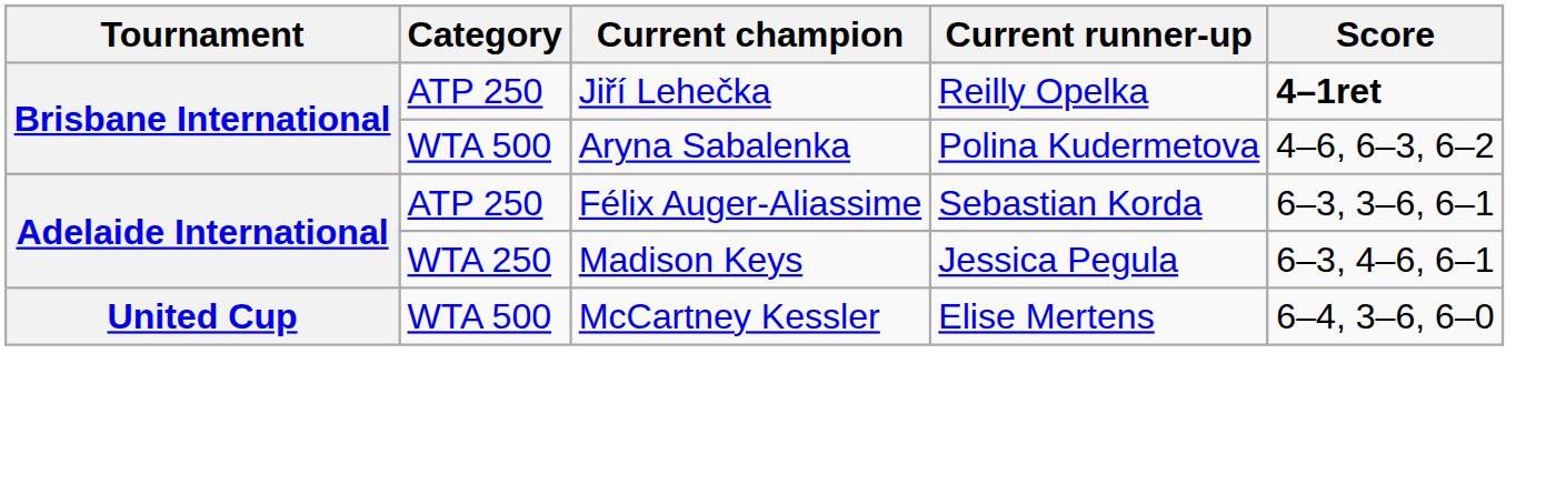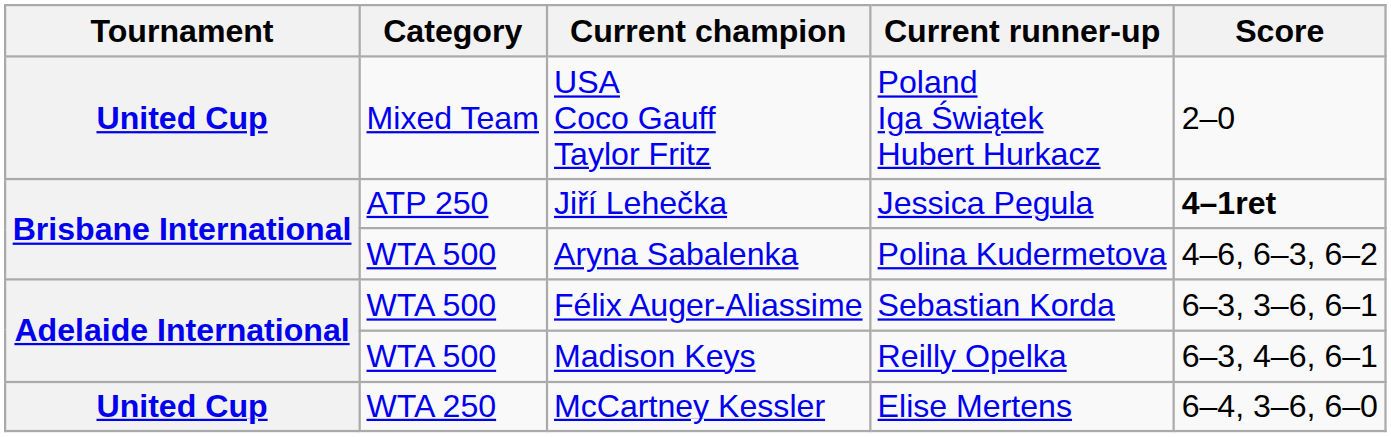+ row: United Cup | Mixed Team | USA Coco Gauff Taylor Fritz | Poland Iga Świątek Hubert Hurkacz | 2–0
Jiří Lehečka | Current runner-up: Reilly Opelka -> Jessica Pegula
Félix Auger-Aliassime | Category: ATP 250 -> WTA 500
Madison Keys | Category: WTA 250 -> WTA 500
Madison Keys | Current runner-up: Jessica Pegula -> Reilly Opelka
McCartney Kessler | Category: WTA 500 -> WTA 250
